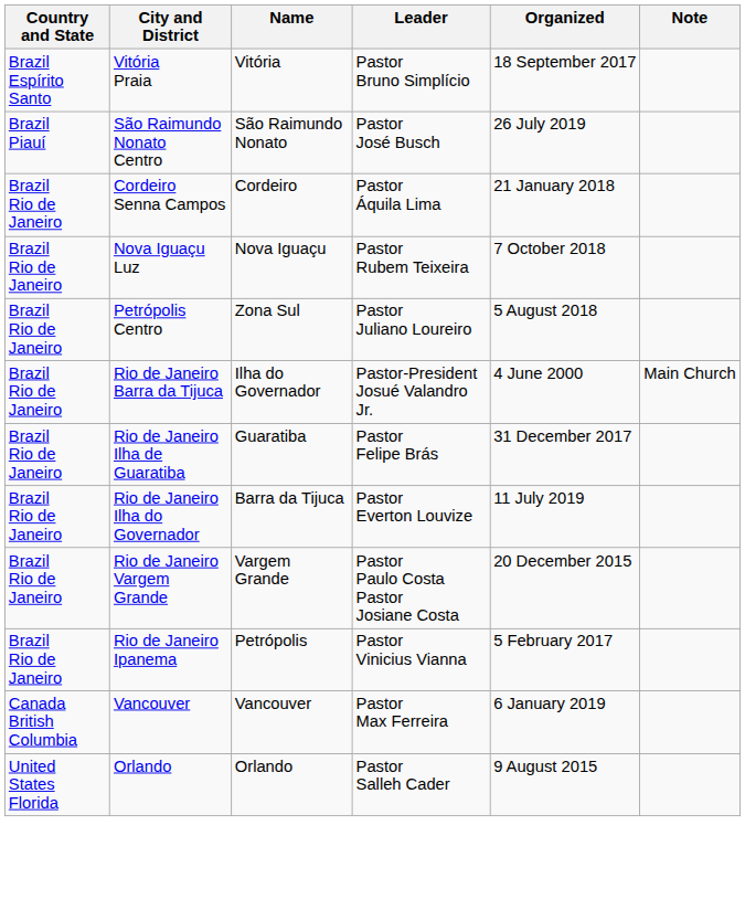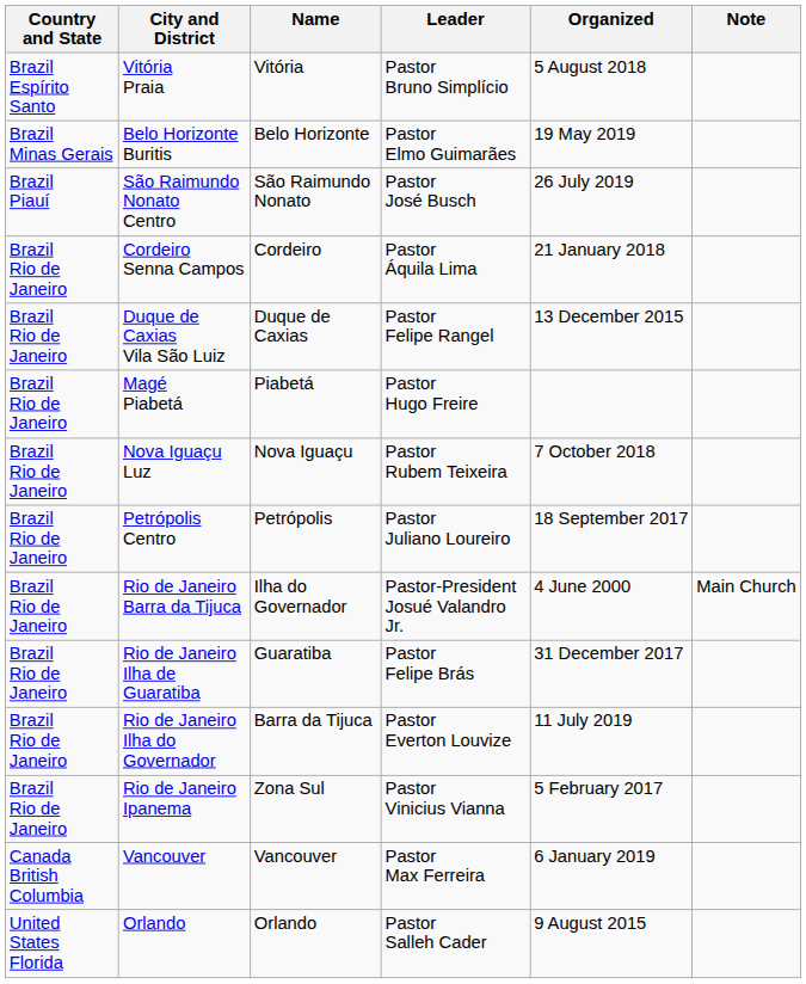Vitória Praia | Organized: 18 September 2017 -> 5 August 2018
+ row: Brazil Minas Gerais | Belo Horizonte Buritis | Belo Horizonte | Pastor Elmo Guimarães | 19 May 2019
+ row: Brazil Rio de Janeiro | Duque de Caxias Vila São Luiz | Duque de Caxias | Pastor Felipe Rangel | 13 December 2015
+ row: Brazil Rio de Janeiro | Magé Piabetá | Piabetá | Pastor Hugo Freire
Petrópolis Centro | Name: Zona Sul -> Petrópolis
Petrópolis Centro | Organized: 5 August 2018 -> 18 September 2017
- row: Brazil Rio de Janeiro | Rio de Janeiro Vargem Grande | Vargem Grande | Pastor Paulo Costa Pastor Josiane Costa | 20 December 2015
Rio de Janeiro Ipanema | Name: Petrópolis -> Zona Sul
